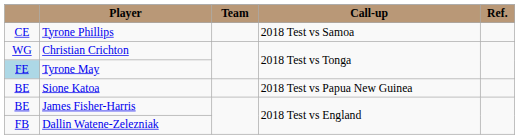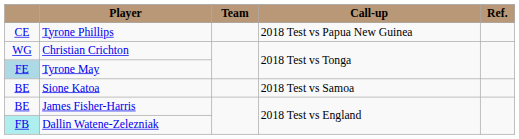Tyrone Phillips | Call-up: 2018 Test vs Samoa -> 2018 Test vs Papua New Guinea
Sione Katoa | Call-up: 2018 Test vs Papua New Guinea -> 2018 Test vs Samoa
Dallin Watene-Zelezniak | column 1: no background -> paleturquoise background
